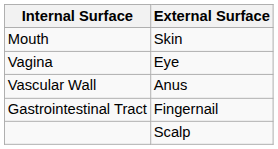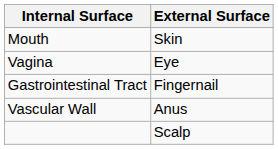rows swapped: Gastrointestinal Tract <-> Vascular Wall
